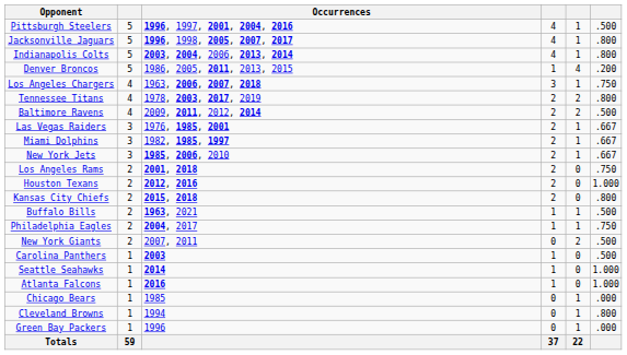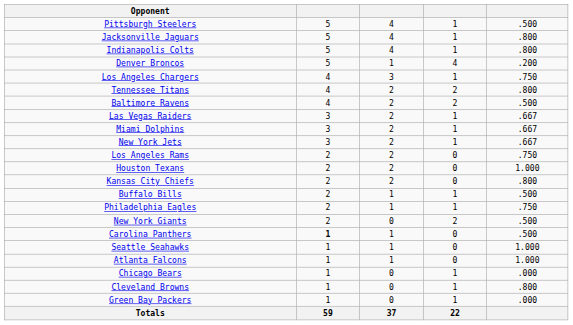- column: Occurrences | 1996, 1997, 2001, 2004, 2016 | 1996, 1998, 2005, 2007, 2017 | 2003, 2004, 2006, 2013, 2014 | 1986, 2005, 2011, 2013, 2015 | 1963, 2006, 2007, 2018 | 1978, 2003, 2017, 2019 | 2009, 2011, 2012, 2014 | 1976, 1985, 2001 | 1982, 1985, 1997 | 1985, 2006, 2010 | 2001, 2018 | 2012, 2016 | 2015, 2018 | 1963, 2021 | 2004, 2017 | 2007, 2011 | 2003 | 2014 | 2016 | 1985 | 1994 | 1996
Carolina Panthers | column 2: normal -> bold
